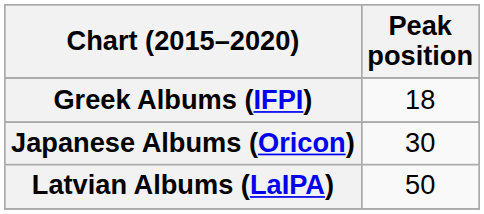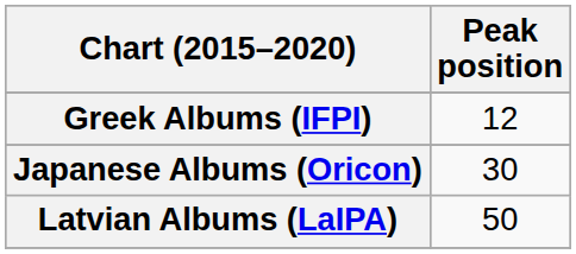Greek Albums (IFPI) | Peak position: 18 -> 12
